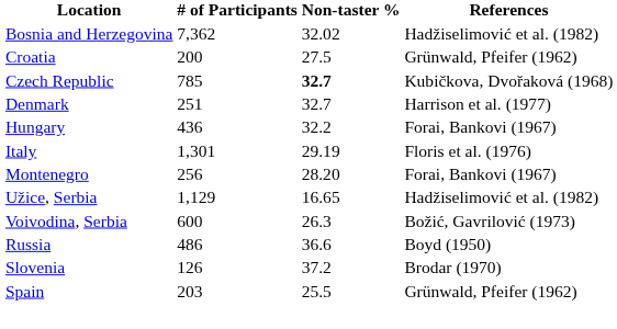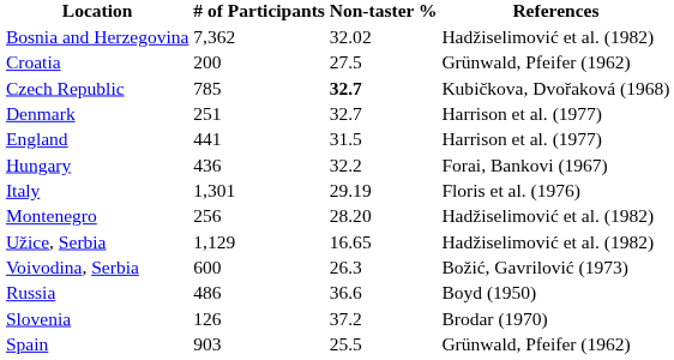+ row: England | 441 | 31.5 | Harrison et al. (1977)
Montenegro | References: Forai, Bankovi (1967) -> Hadžiselimović et al. (1982)
Spain | # of Participants: 203 -> 903
